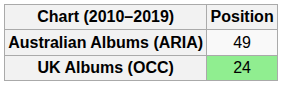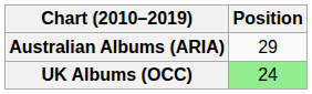Australian Albums (ARIA) | Position: 49 -> 29
